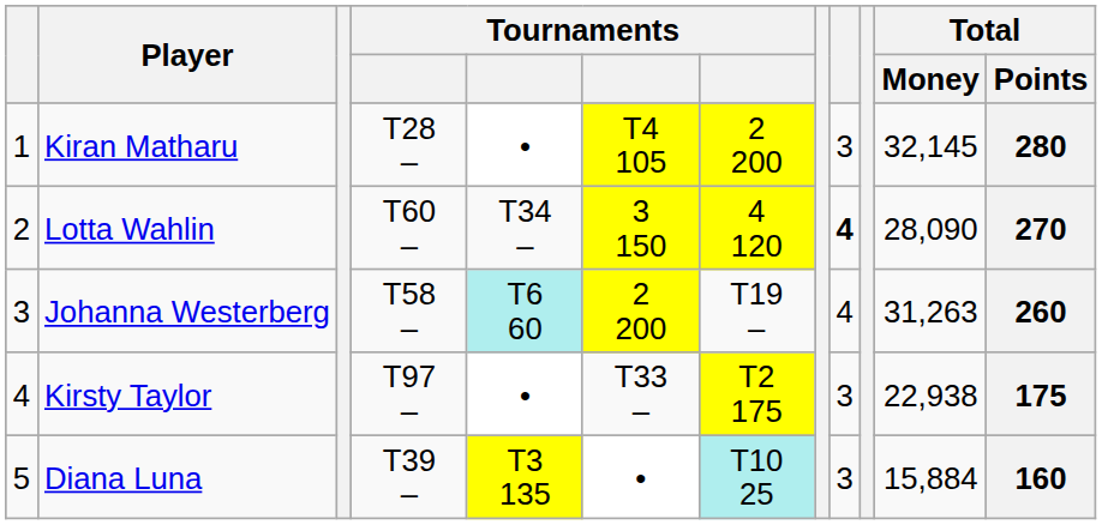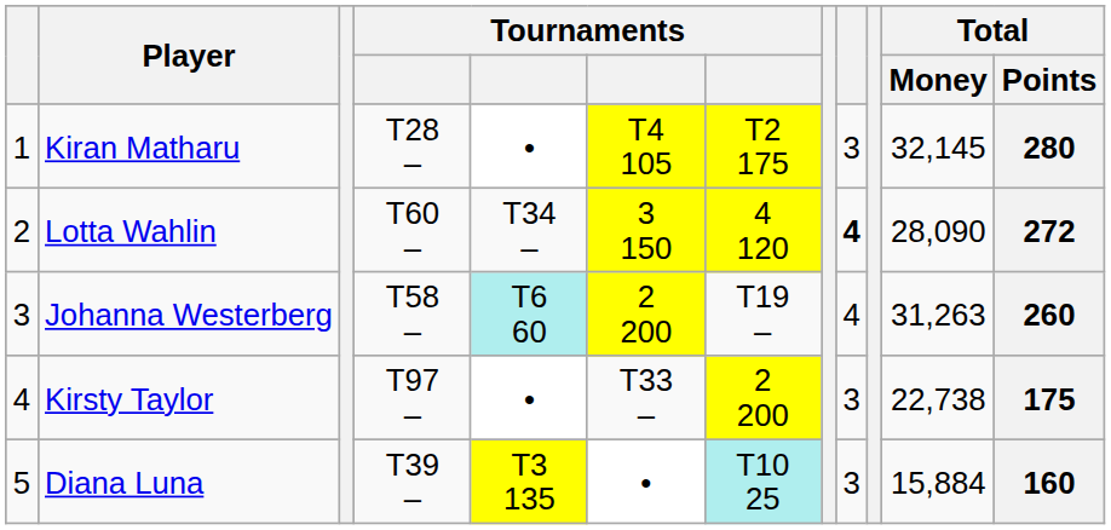Kiran Matharu | column 7: 2 200 -> T2 175
Lotta Wahlin | Total / Points: 270 -> 272
Kirsty Taylor | column 7: T2 175 -> 2 200
Kirsty Taylor | Total / Money: 22,938 -> 22,738
